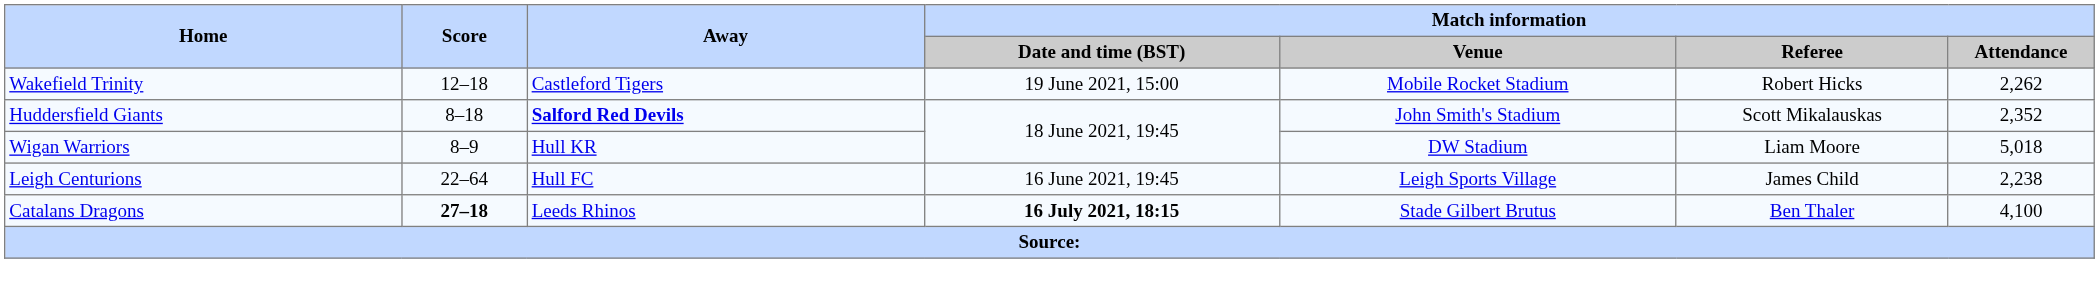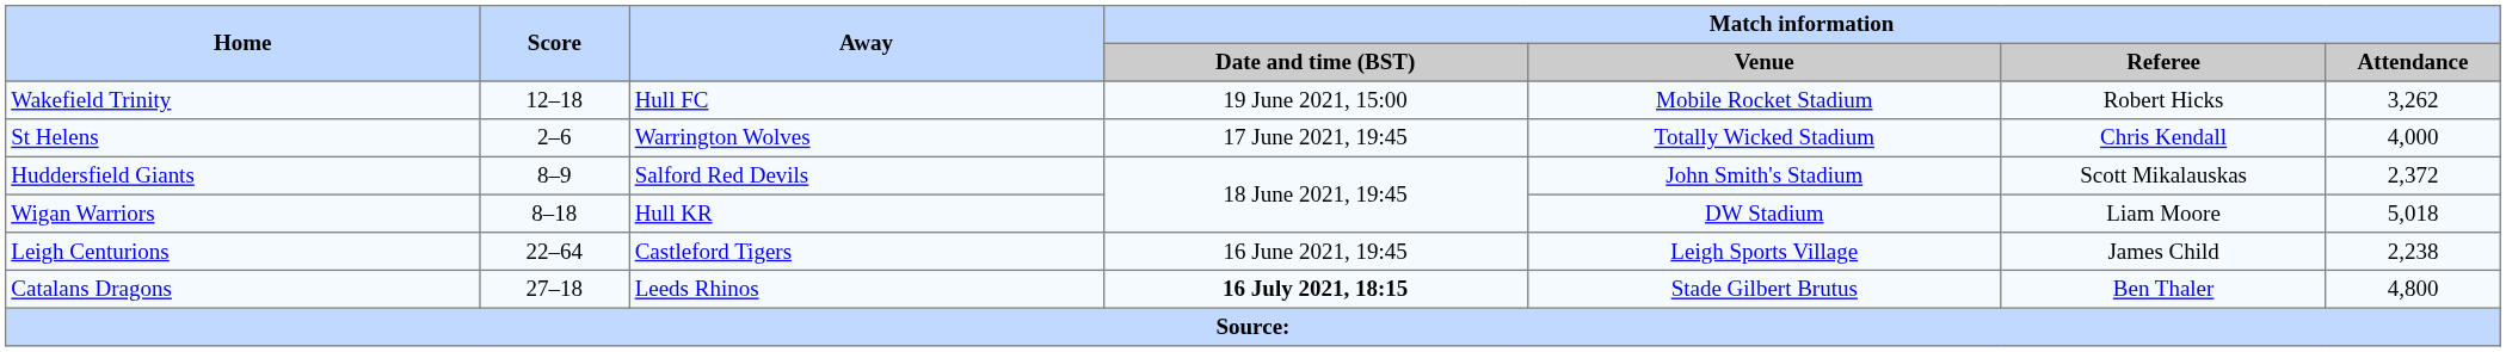Wakefield Trinity | Away: Castleford Tigers -> Hull FC
Wakefield Trinity | Match information / Attendance: 2,262 -> 3,262
+ row: St Helens | 2–6 | Warrington Wolves | 17 June 2021, 19:45 | Totally Wicked Stadium | Chris Kendall | 4,000
Huddersfield Giants | Score: 8–18 -> 8–9
Huddersfield Giants | Away: bold -> normal
Huddersfield Giants | Match information / Attendance: 2,352 -> 2,372
Wigan Warriors | Score: 8–9 -> 8–18
Leigh Centurions | Away: Hull FC -> Castleford Tigers
Catalans Dragons | Score: bold -> normal
Catalans Dragons | Match information / Attendance: 4,100 -> 4,800
